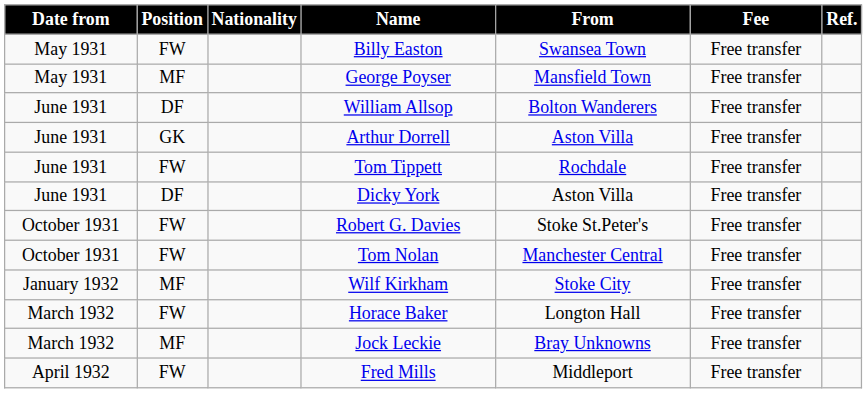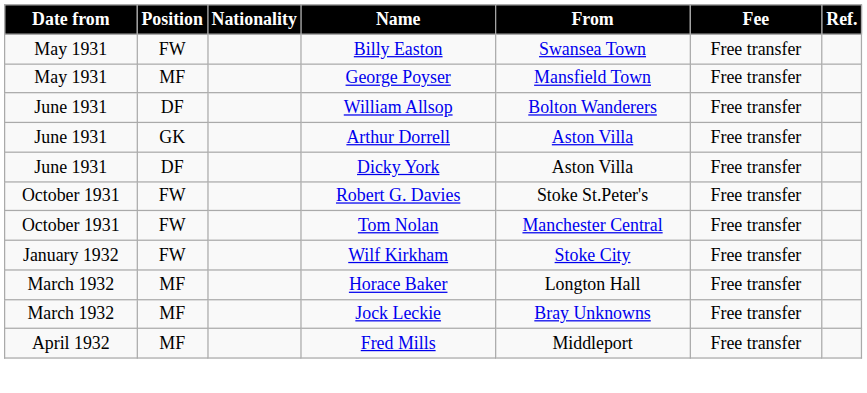- row: June 1931 | FW | Tom Tippett | Rochdale | Free transfer
Wilf Kirkham | Position: MF -> FW
Horace Baker | Position: FW -> MF
Fred Mills | Position: FW -> MF
